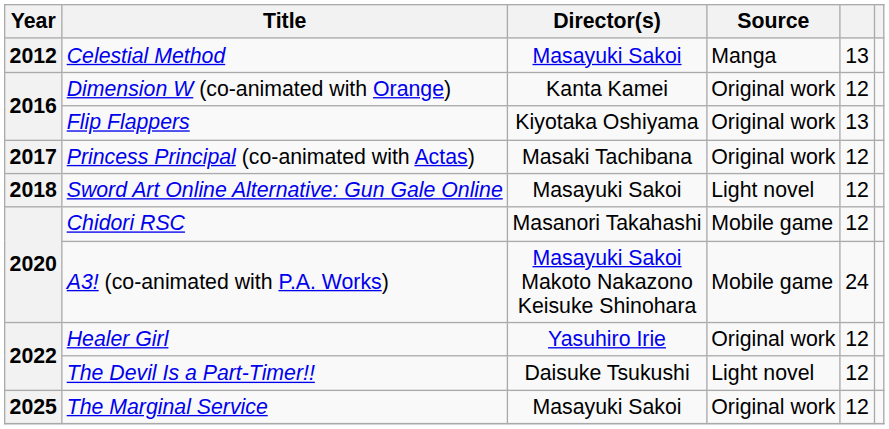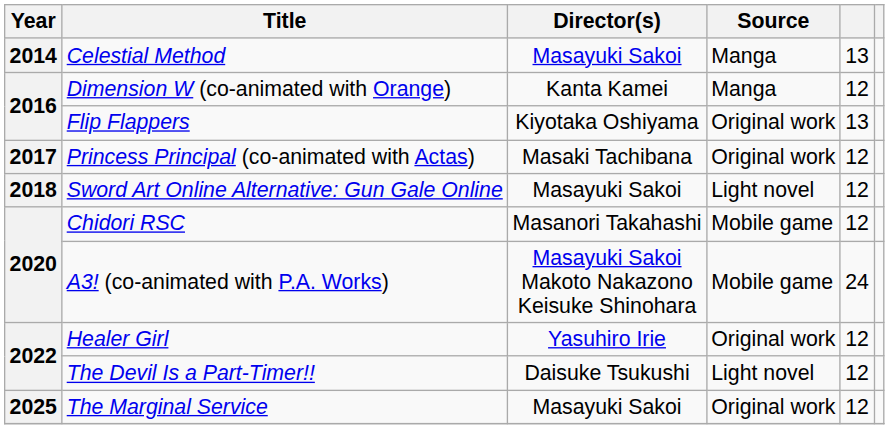Celestial Method | Year: 2012 -> 2014
Dimension W (co-animated with Orange) | Source: Original work -> Manga
